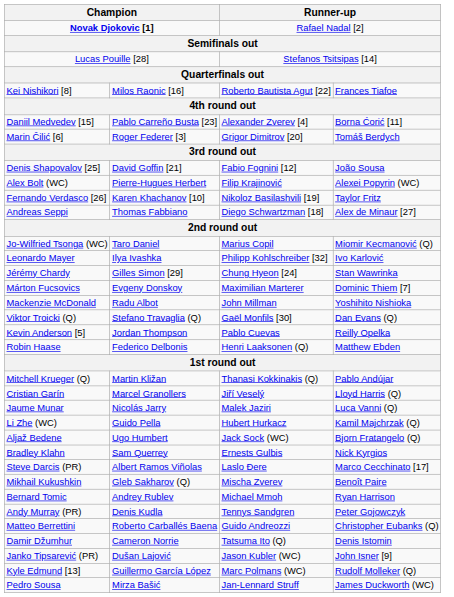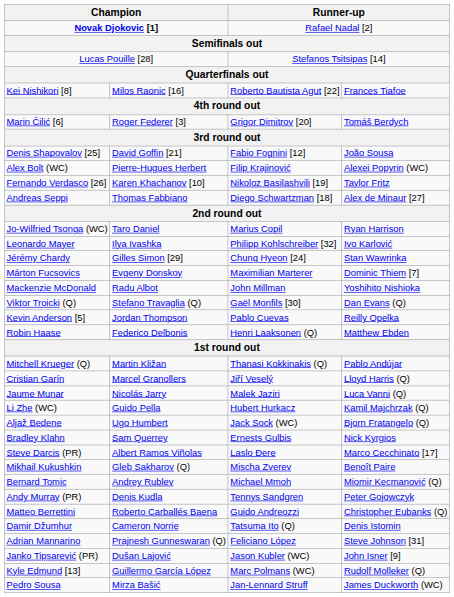- row: Daniil Medvedev [15] | Pablo Carreño Busta [23] | Alexander Zverev [4] | Borna Ćorić [11]
Jo-Wilfried Tsonga (WC) | column 4: Miomir Kecmanović (Q) -> Ryan Harrison
Bernard Tomic | column 4: Ryan Harrison -> Miomir Kecmanović (Q)
+ row: Adrian Mannarino | Prajnesh Gunneswaran (Q) | Feliciano López | Steve Johnson [31]
